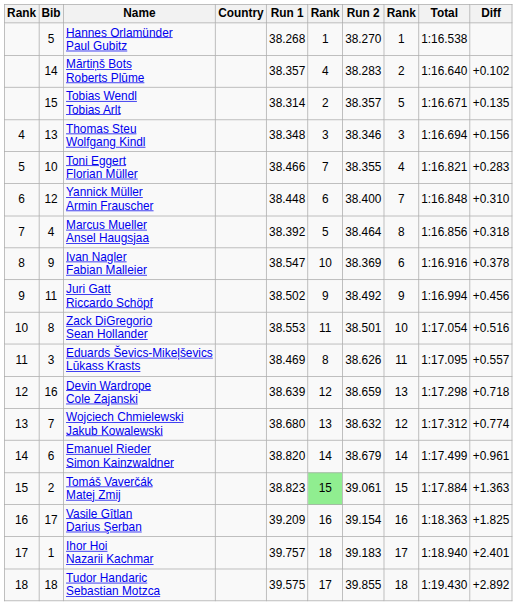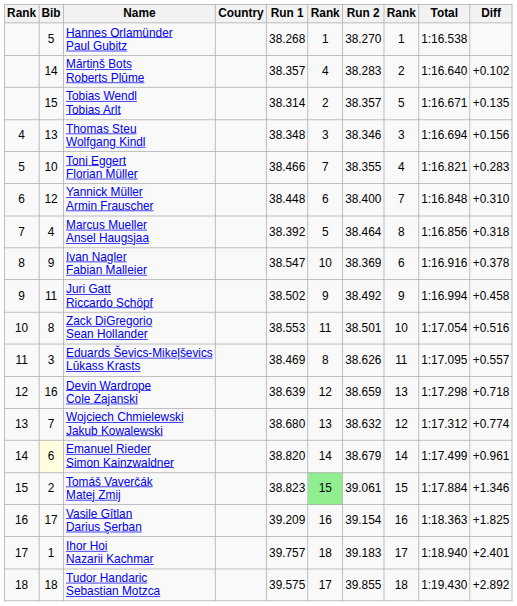Juri Gatt Riccardo Schöpf | Diff: +0.456 -> +0.458
Emanuel Rieder Simon Kainzwaldner | Bib: no background -> lightyellow background
Tomáš Vaverčák Matej Zmij | Diff: +1.363 -> +1.346
